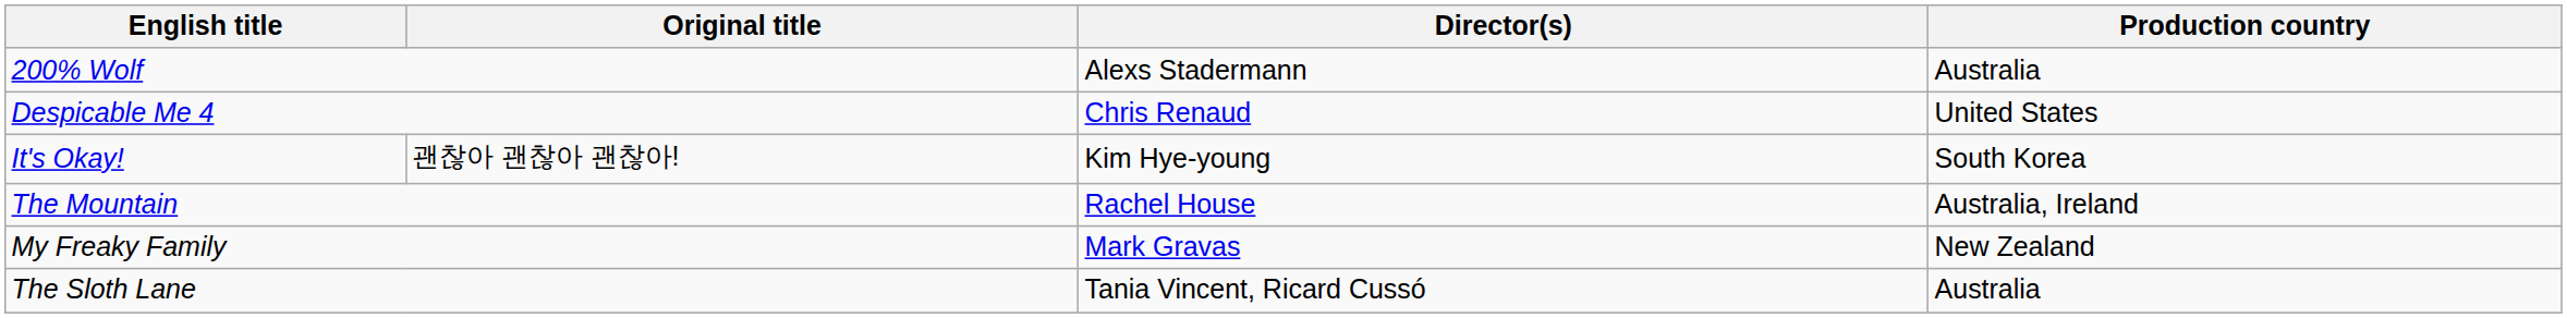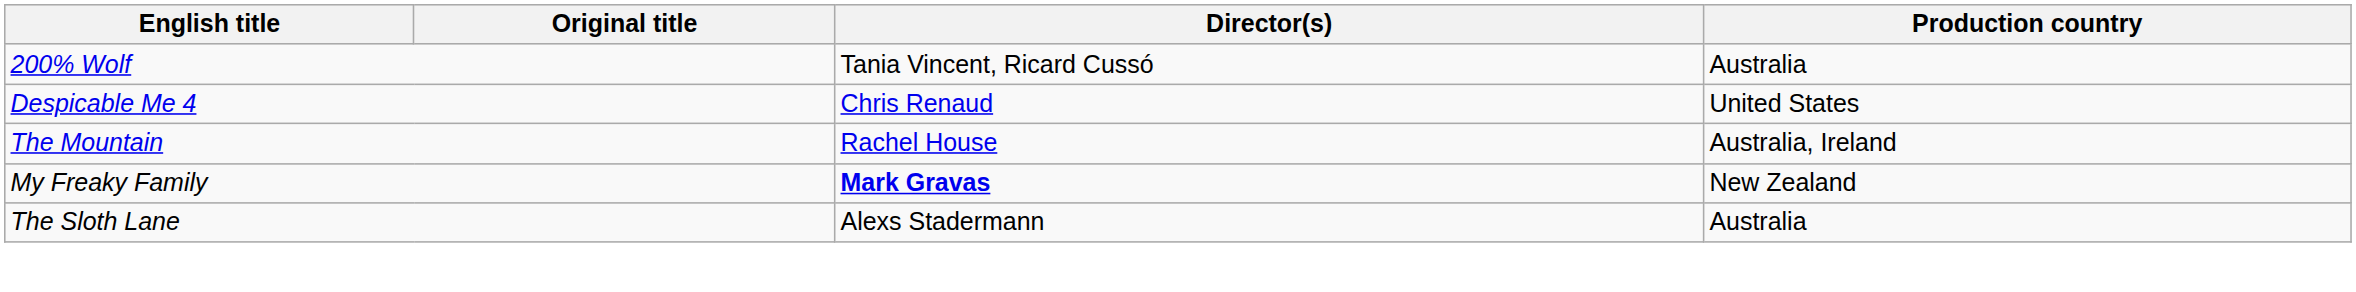200% Wolf | Director(s): Alexs Stadermann -> Tania Vincent, Ricard Cussó
- row: It's Okay! | 괜찮아 괜찮아 괜찮아! | Kim Hye-young | South Korea
My Freaky Family | Director(s): normal -> bold
The Sloth Lane | Director(s): Tania Vincent, Ricard Cussó -> Alexs Stadermann
